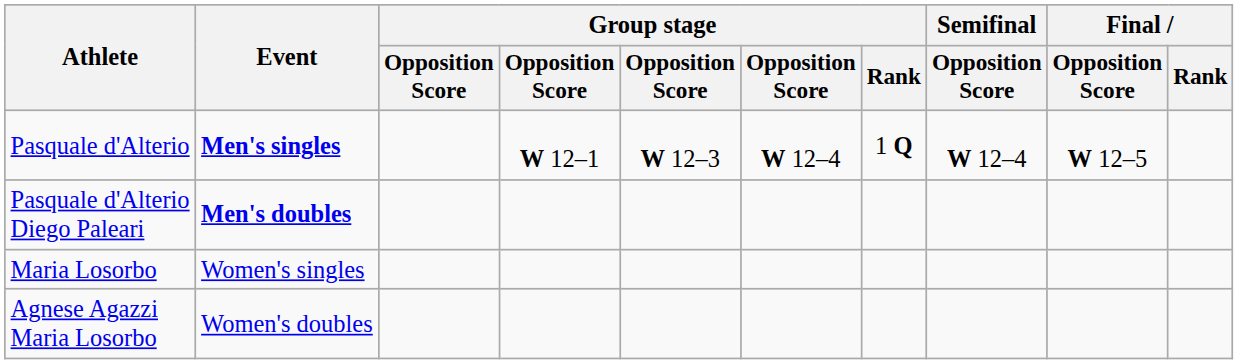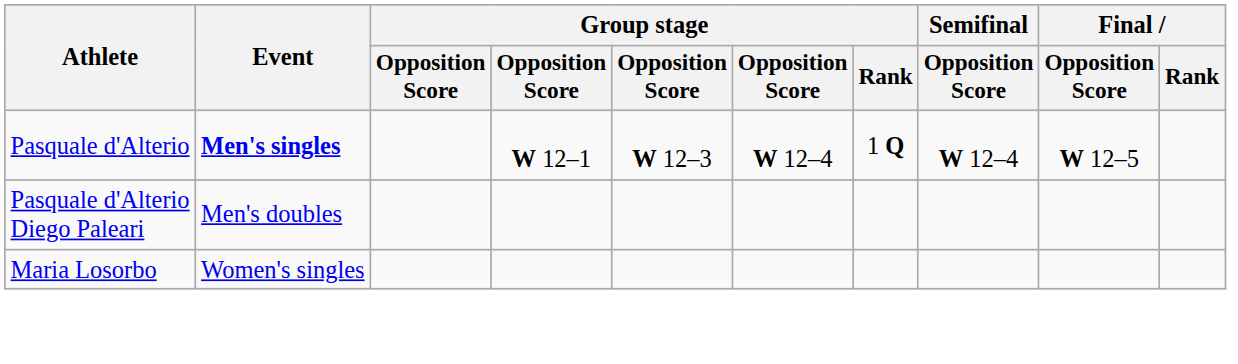Pasquale d'Alterio Diego Paleari | Event: bold -> normal
- row: Agnese Agazzi Maria Losorbo | Women's doubles
